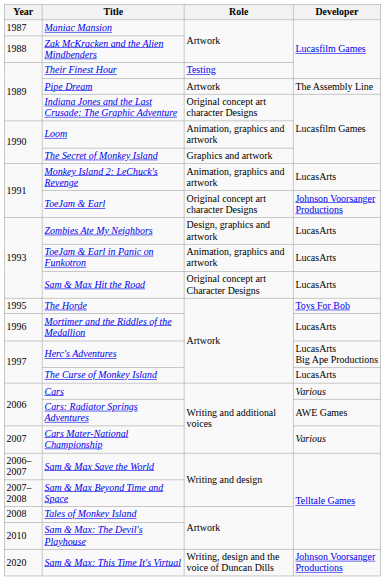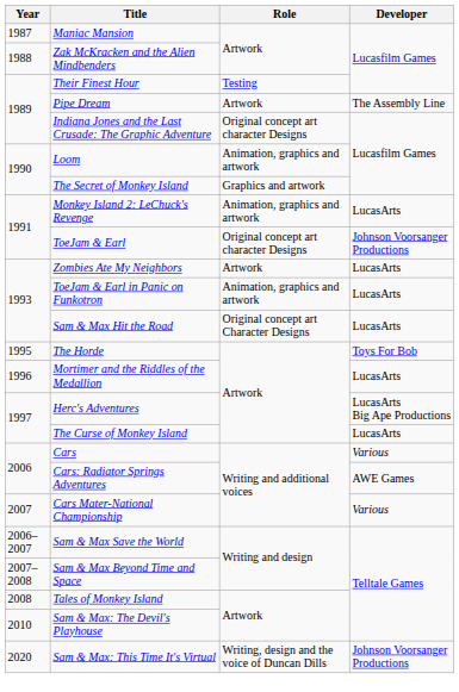Zombies Ate My Neighbors | Role: Design, graphics and artwork -> Artwork
